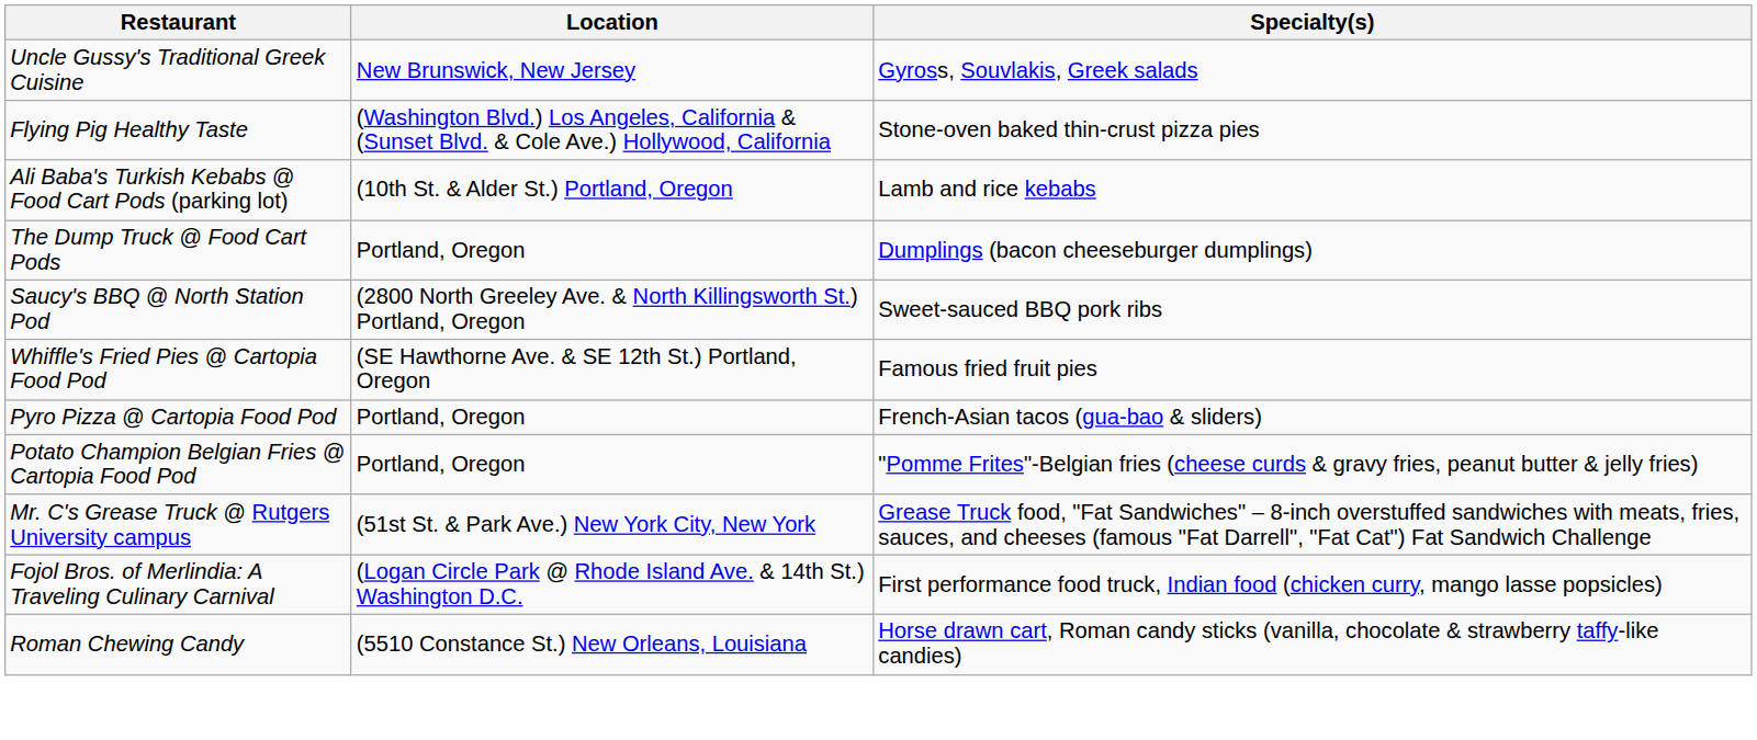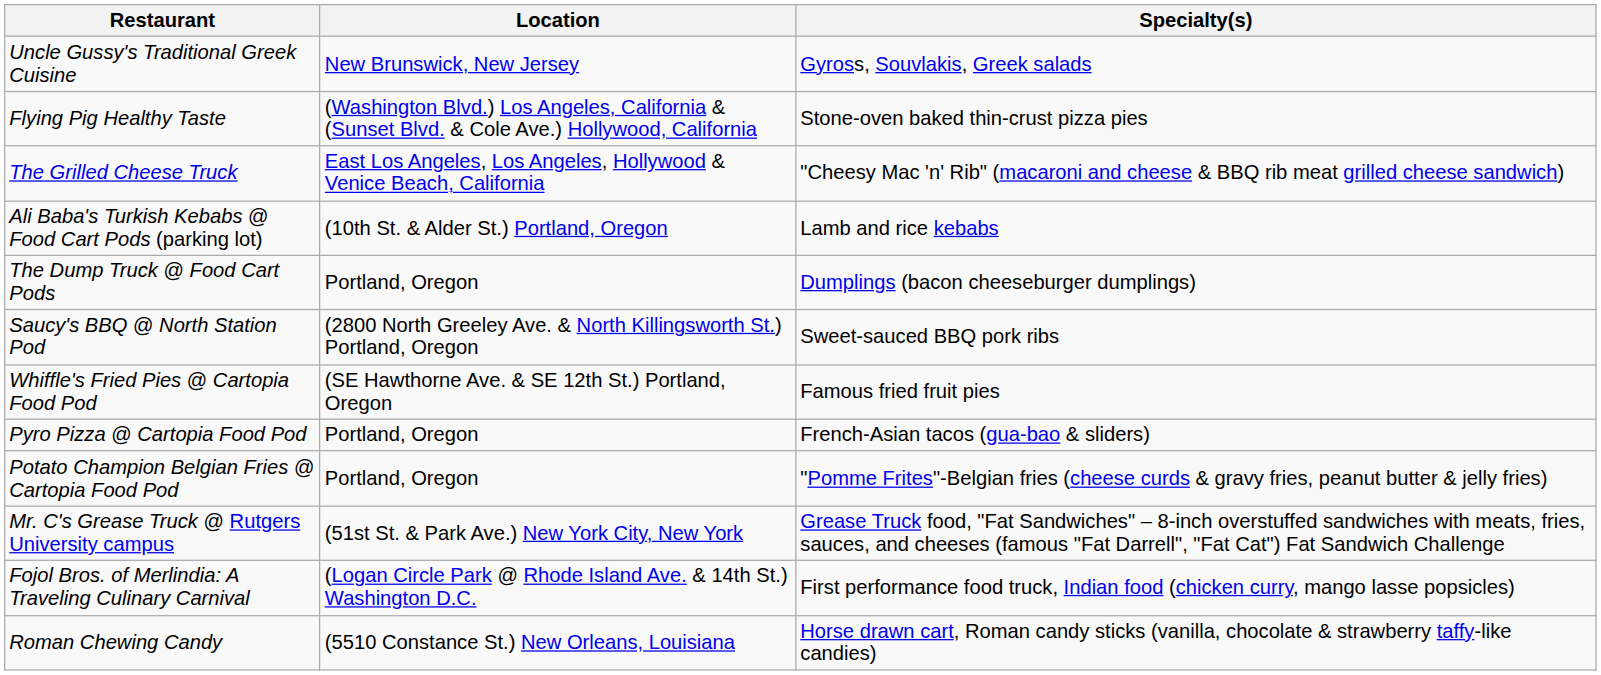+ row: The Grilled Cheese Truck | East Los Angeles, Los Angeles, Hollywood & Venice Beach, California | "Cheesy Mac 'n' Rib" (macaroni and cheese & BBQ rib meat grilled cheese sandwich)
